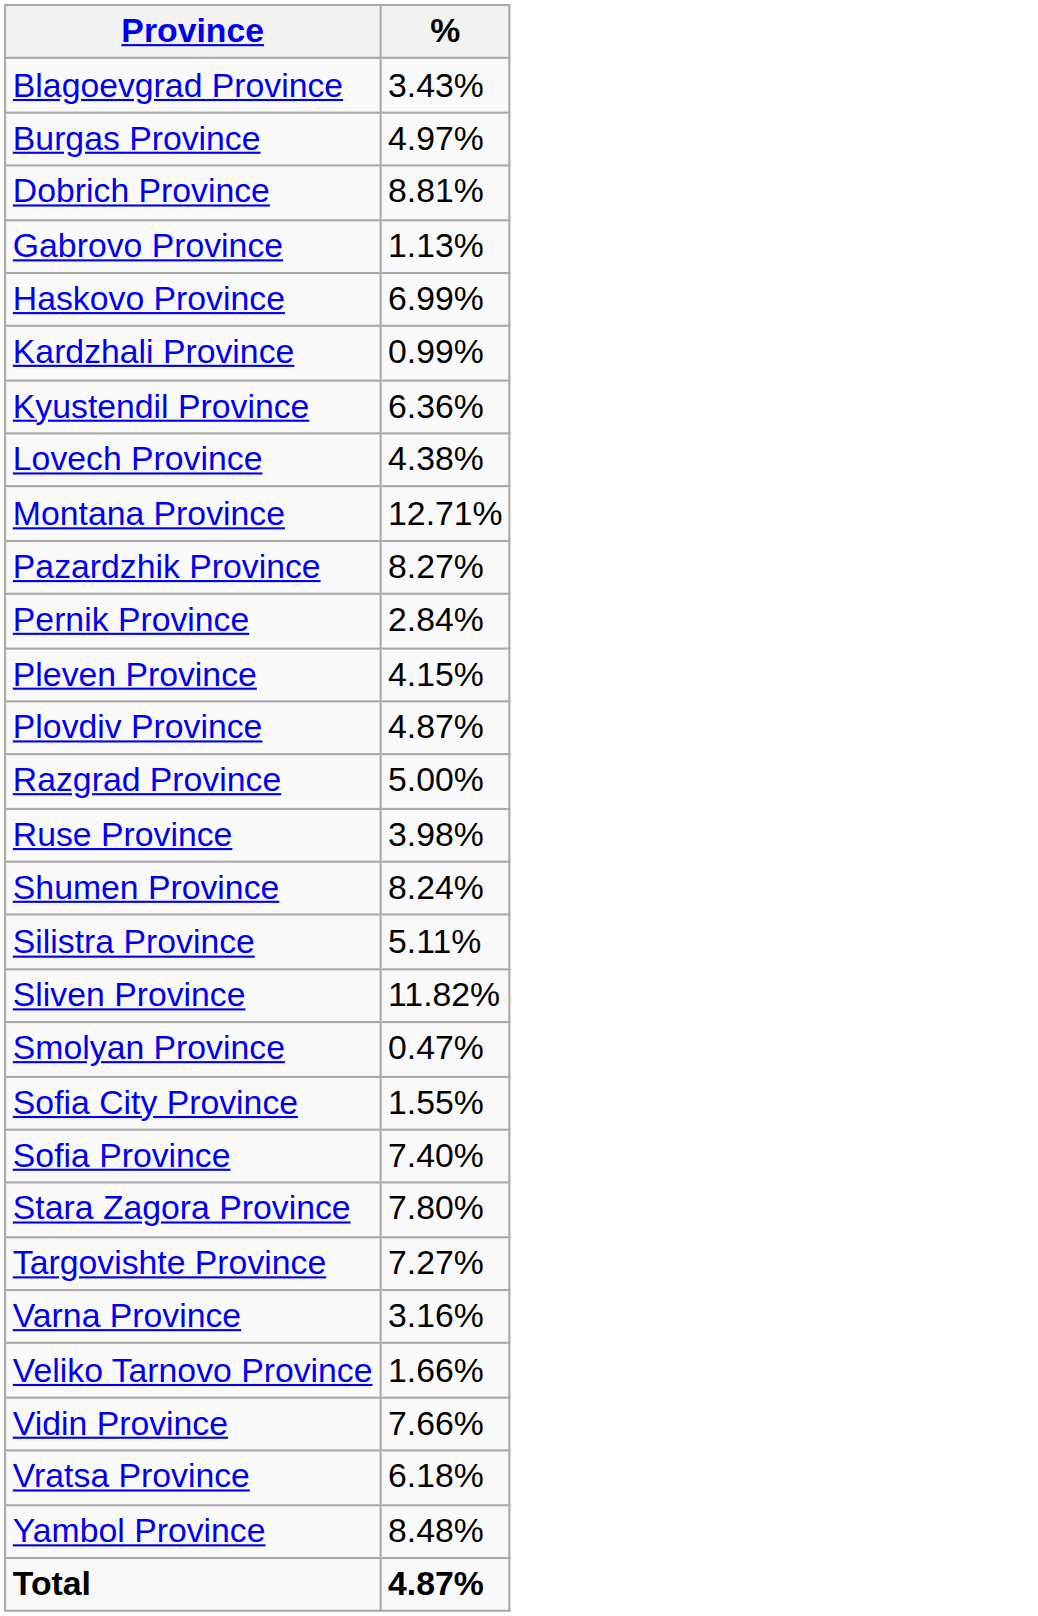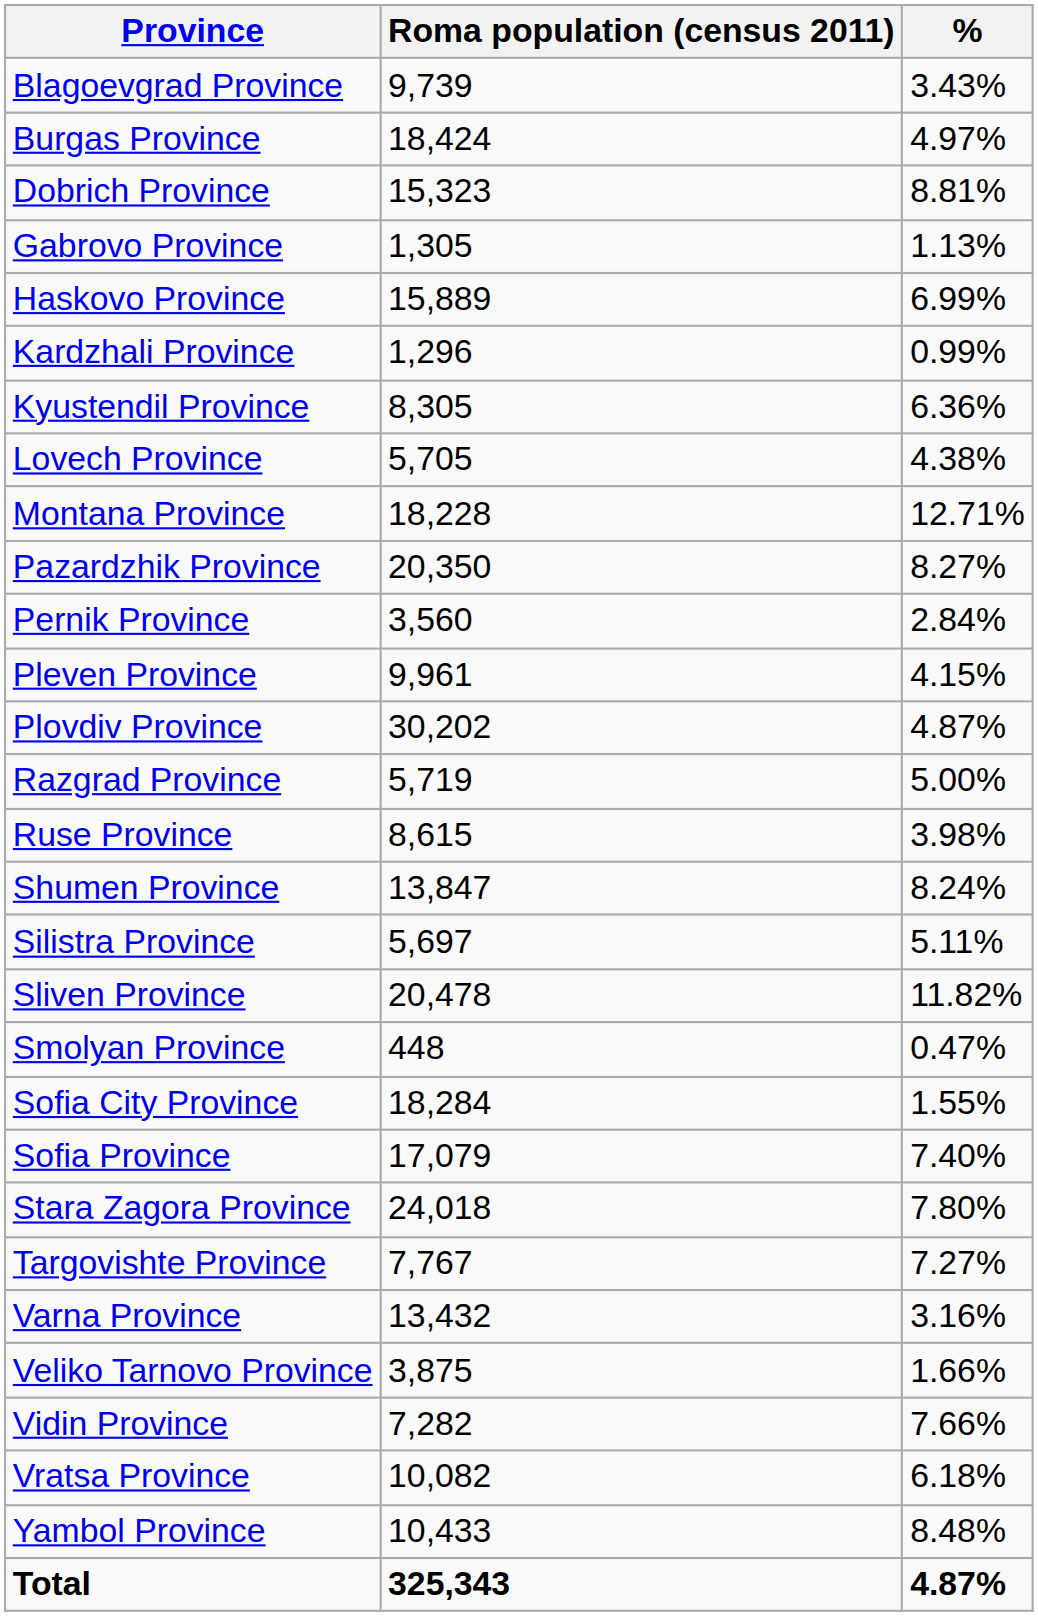+ column: Roma population (census 2011) | 9,739 | 18,424 | 15,323 | 1,305 | 15,889 | 1,296 | 8,305 | 5,705 | 18,228 | 20,350 | 3,560 | 9,961 | 30,202 | 5,719 | 8,615 | 13,847 | 5,697 | 20,478 | 448 | 18,284 | 17,079 | 24,018 | 7,767 | 13,432 | 3,875 | 7,282 | 10,082 | 10,433 | 325,343
